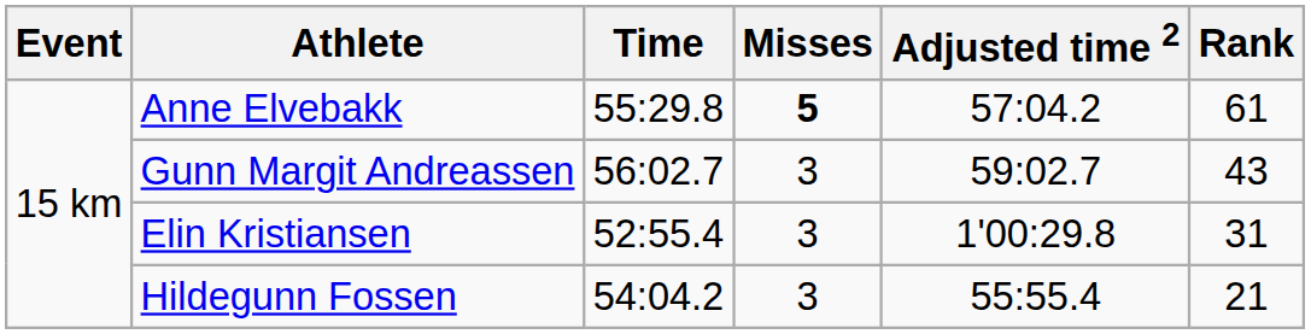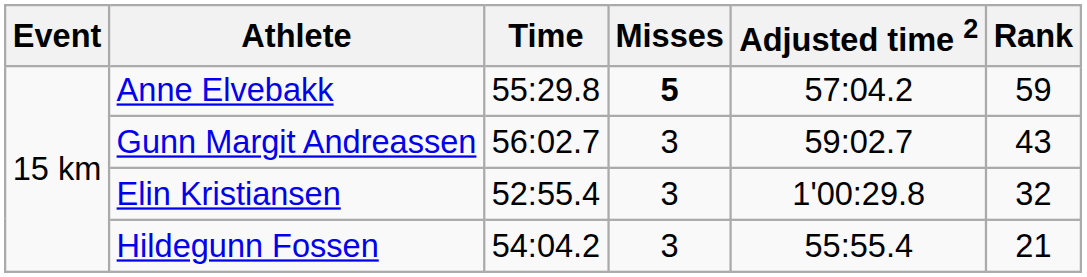Anne Elvebakk | Rank: 61 -> 59
Elin Kristiansen | Rank: 31 -> 32
